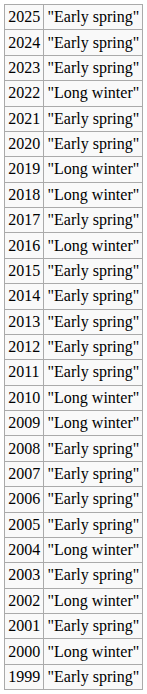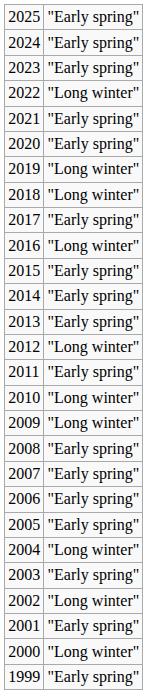2012 | column 2: "Early spring" -> "Long winter"
